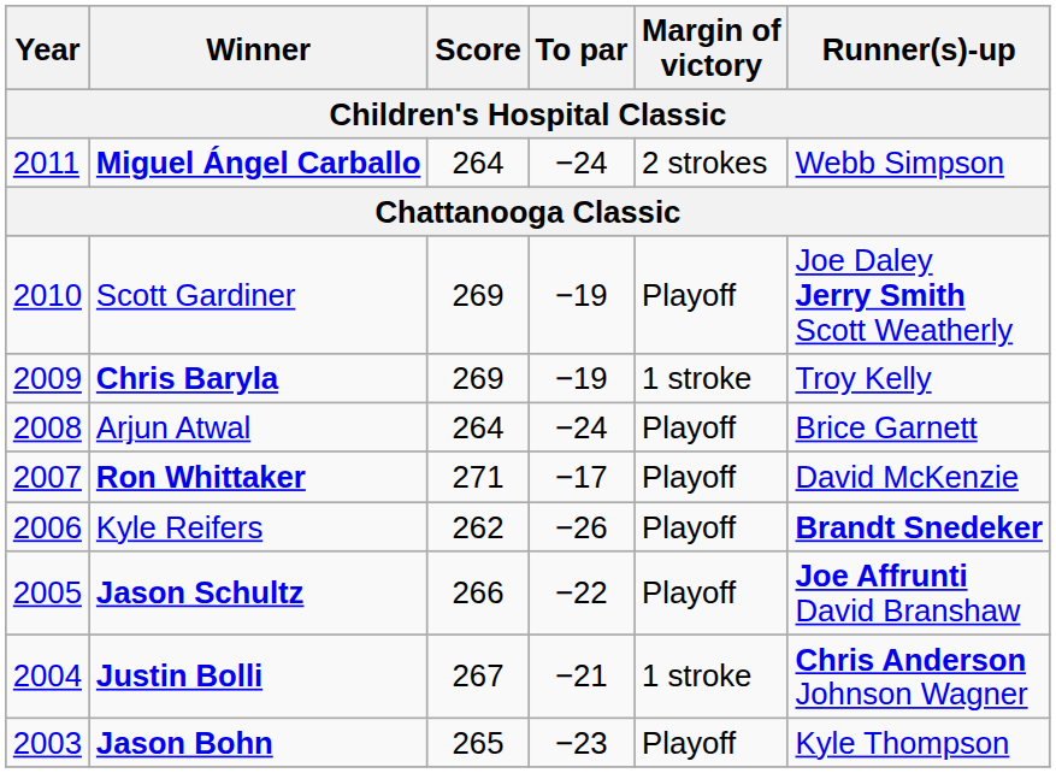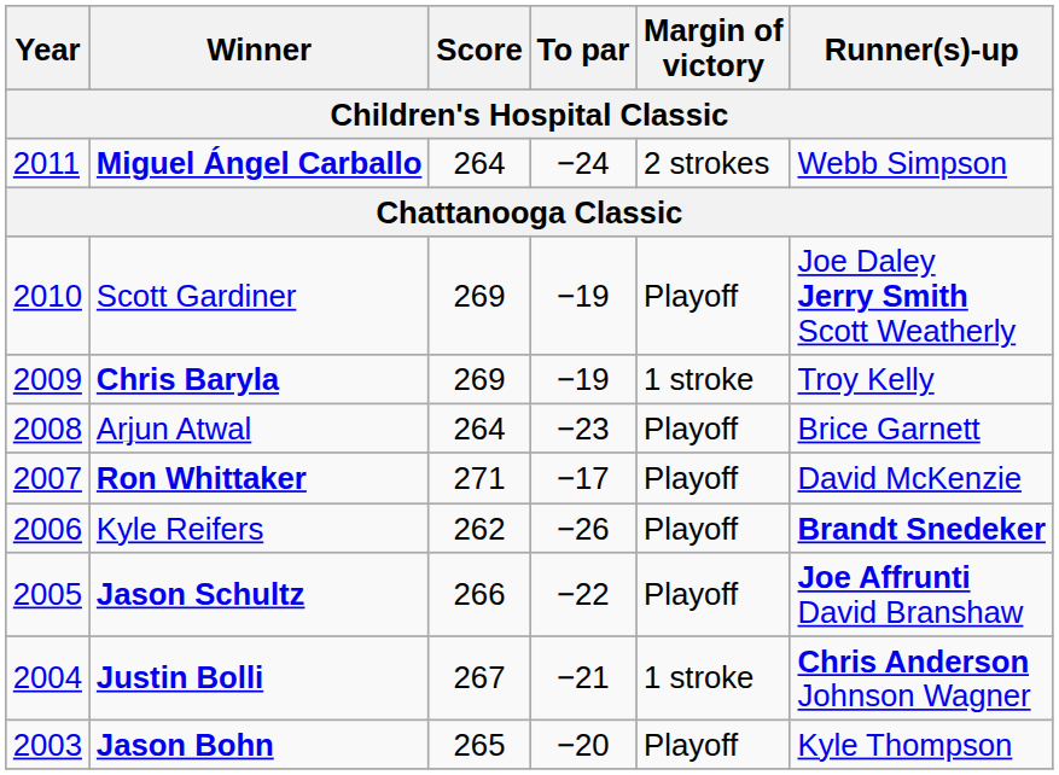Arjun Atwal | To par: −24 -> −23
Jason Bohn | To par: −23 -> −20
